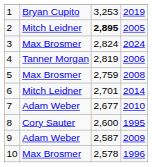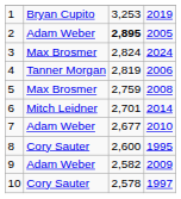2 | column 2: Mitch Leidner -> Adam Weber
9 | column 3: 2,587 -> 2,582
10 | column 2: Max Brosmer -> Cory Sauter
10 | column 4: 1996 -> 1997
